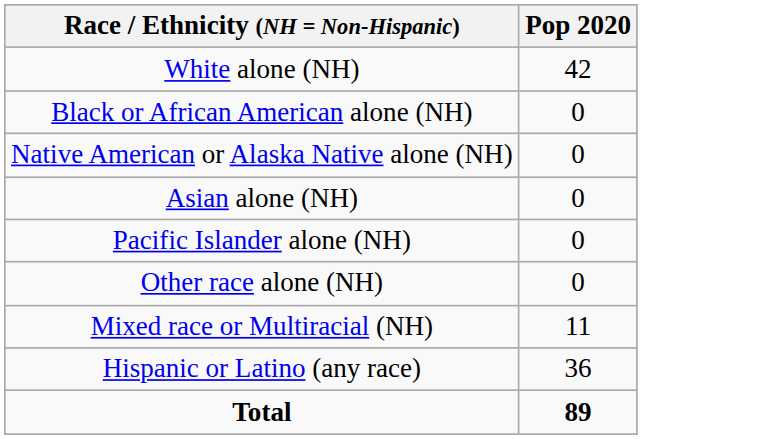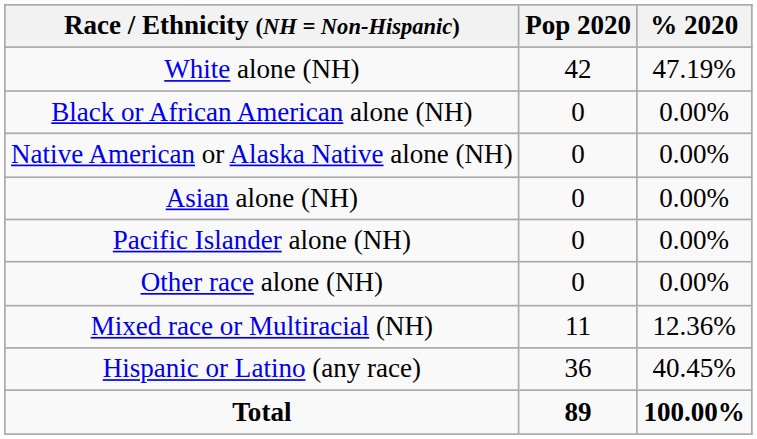+ column: % 2020 | 47.19% | 0.00% | 0.00% | 0.00% | 0.00% | 0.00% | 12.36% | 40.45% | 100.00%
